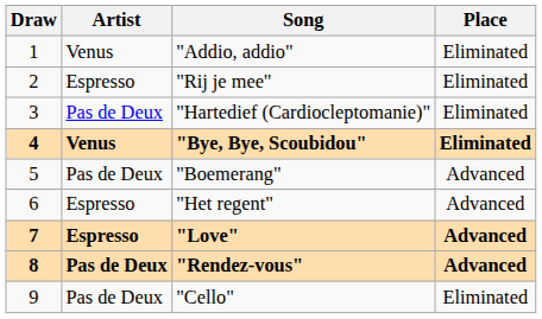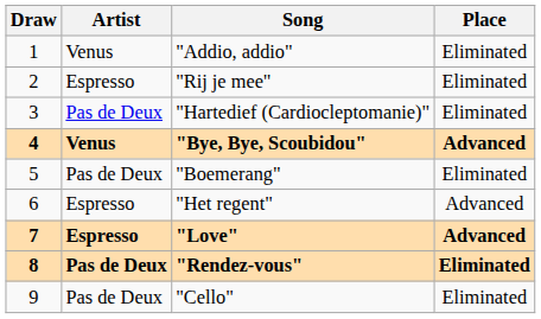"Bye, Bye, Scoubidou" | Place: Eliminated -> Advanced
"Boemerang" | Place: Advanced -> Eliminated
"Rendez-vous" | Place: Advanced -> Eliminated
